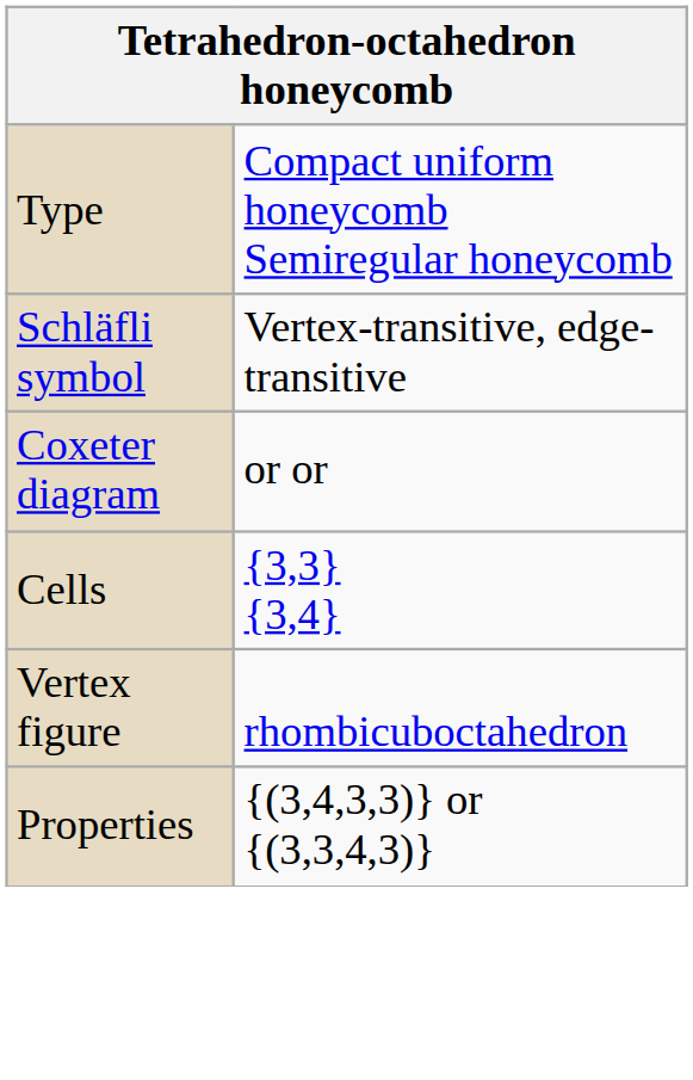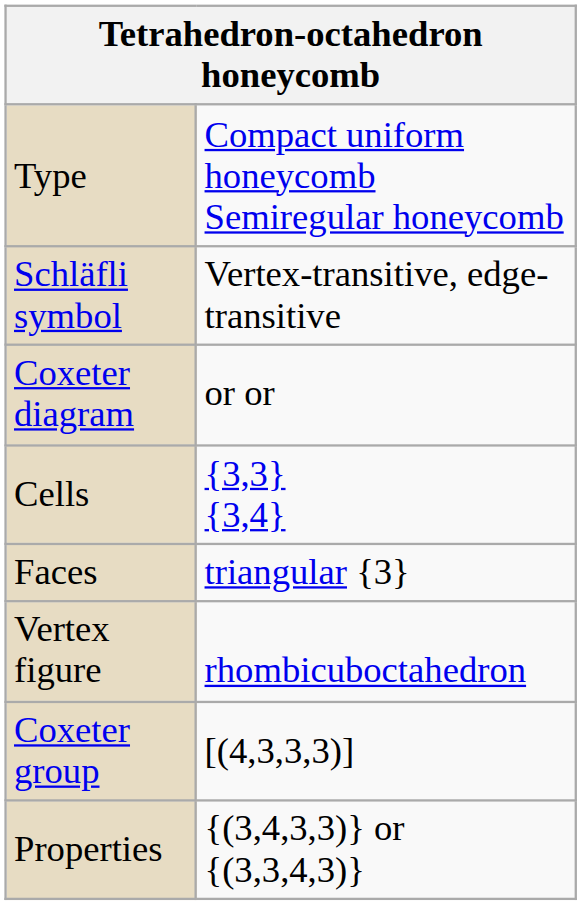+ row: Faces | triangular {3}
+ row: Coxeter group | [(4,3,3,3)]
